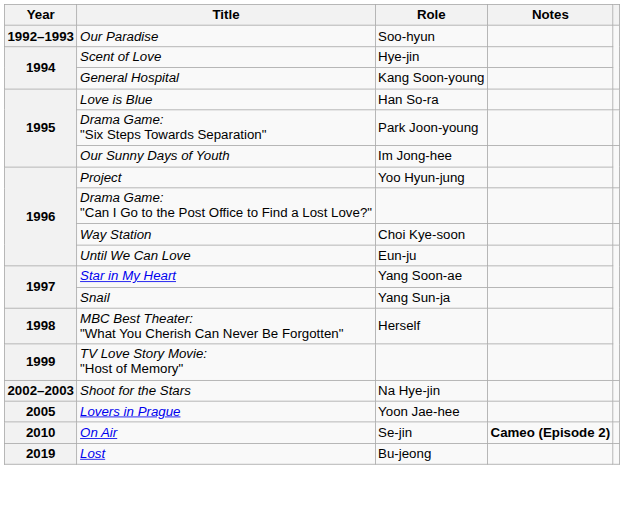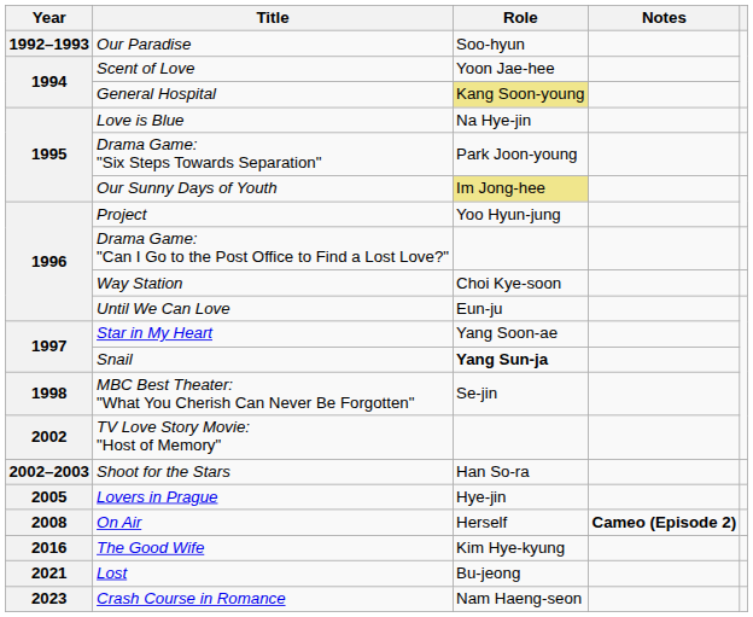Scent of Love | Role: Hye-jin -> Yoon Jae-hee
General Hospital | Role: no background -> khaki background
Love is Blue | Role: Han So-ra -> Na Hye-jin
Our Sunny Days of Youth | Role: no background -> khaki background
Snail | Role: normal -> bold
MBC Best Theater: "What You Cherish Can Never Be Forgotten" | Role: Herself -> Se-jin
TV Love Story Movie: "Host of Memory" | Year: 1999 -> 2002
Shoot for the Stars | Role: Na Hye-jin -> Han So-ra
Lovers in Prague | Role: Yoon Jae-hee -> Hye-jin
On Air | Year: 2010 -> 2008
On Air | Role: Se-jin -> Herself
+ row: 2016 | The Good Wife | Kim Hye-kyung
Lost | Year: 2019 -> 2021
+ row: 2023 | Crash Course in Romance | Nam Haeng-seon
